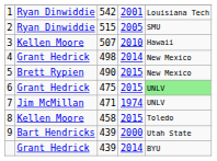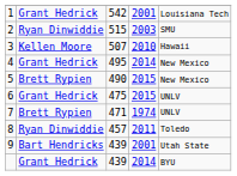1 | column 2: Ryan Dinwiddie -> Grant Hedrick
2 | column 4: 2005 -> 2003
4 | column 3: 498 -> 495
6 | column 5: lightgreen background -> no background
7 | column 2: Jim McMillan -> Brett Rypien
8 | column 2: Kellen Moore -> Ryan Dinwiddie
8 | column 3: 458 -> 457
8 | column 4: 2015 -> 2011
9 | column 4: 2000 -> 2001
